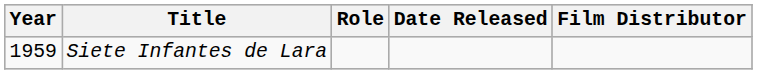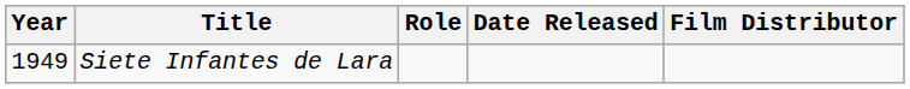Siete Infantes de Lara | Year: 1959 -> 1949
